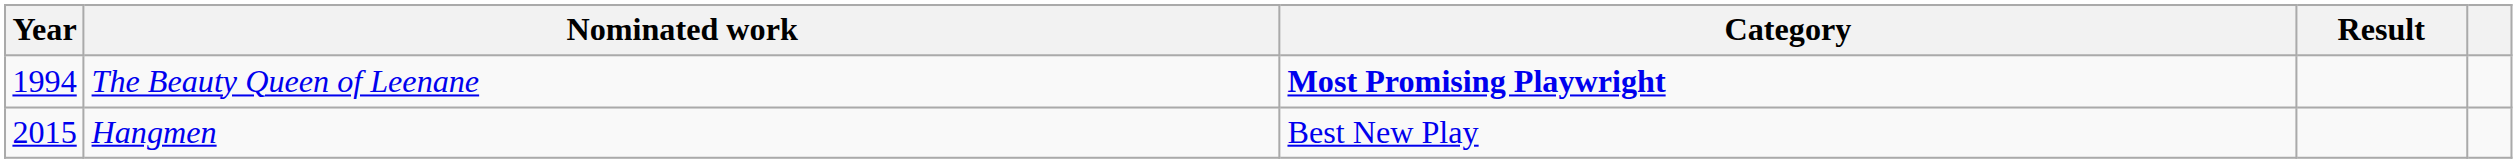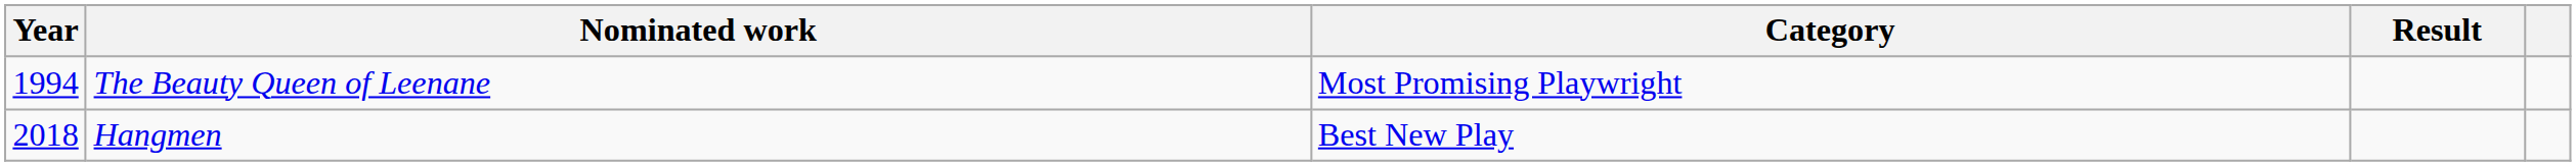The Beauty Queen of Leenane | Category: bold -> normal
Hangmen | Year: 2015 -> 2018
